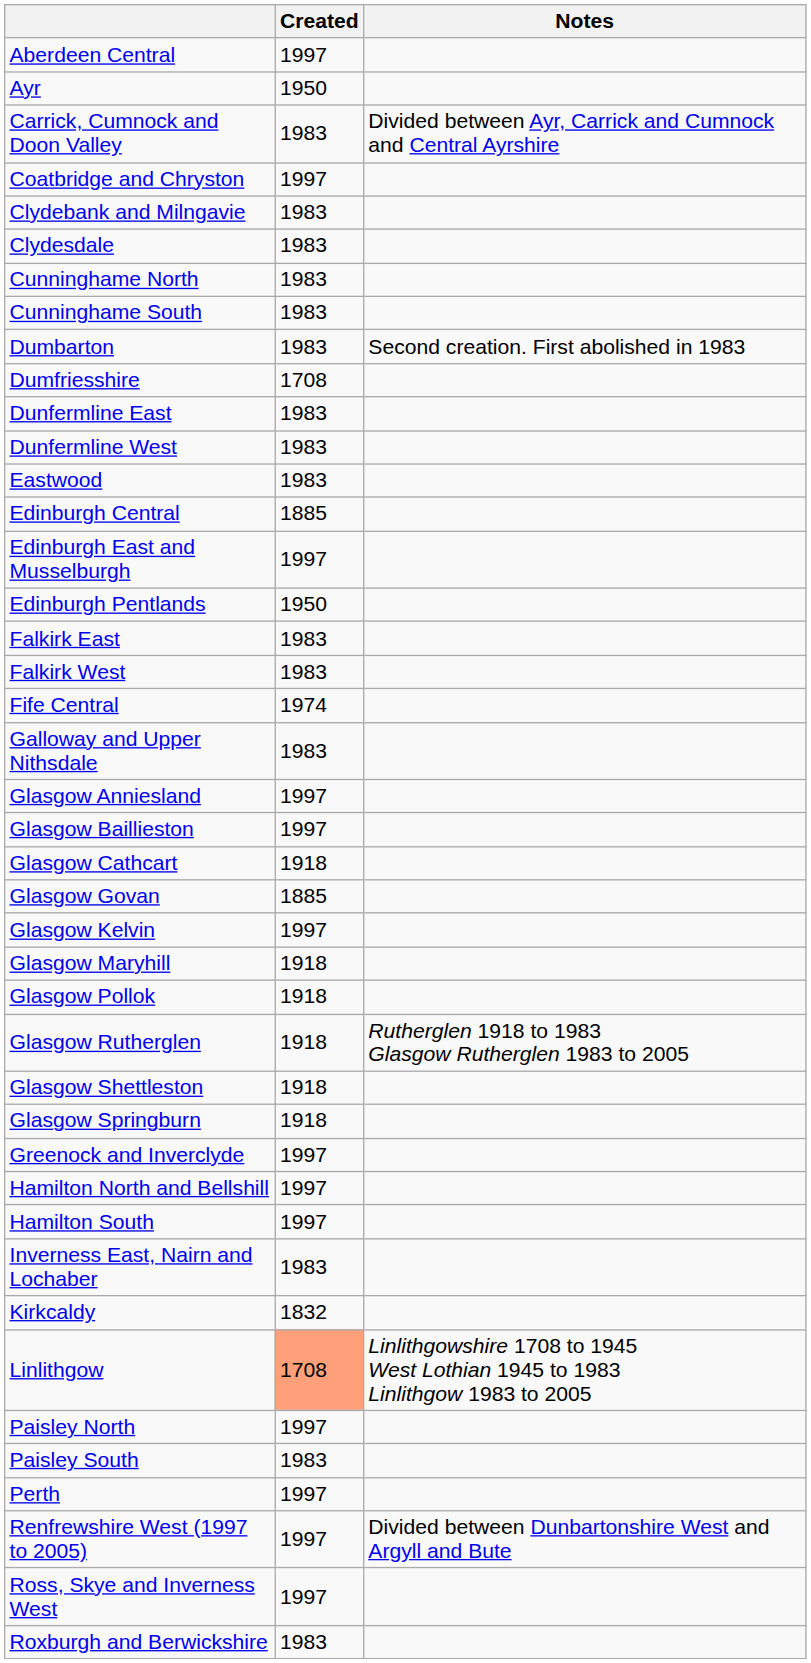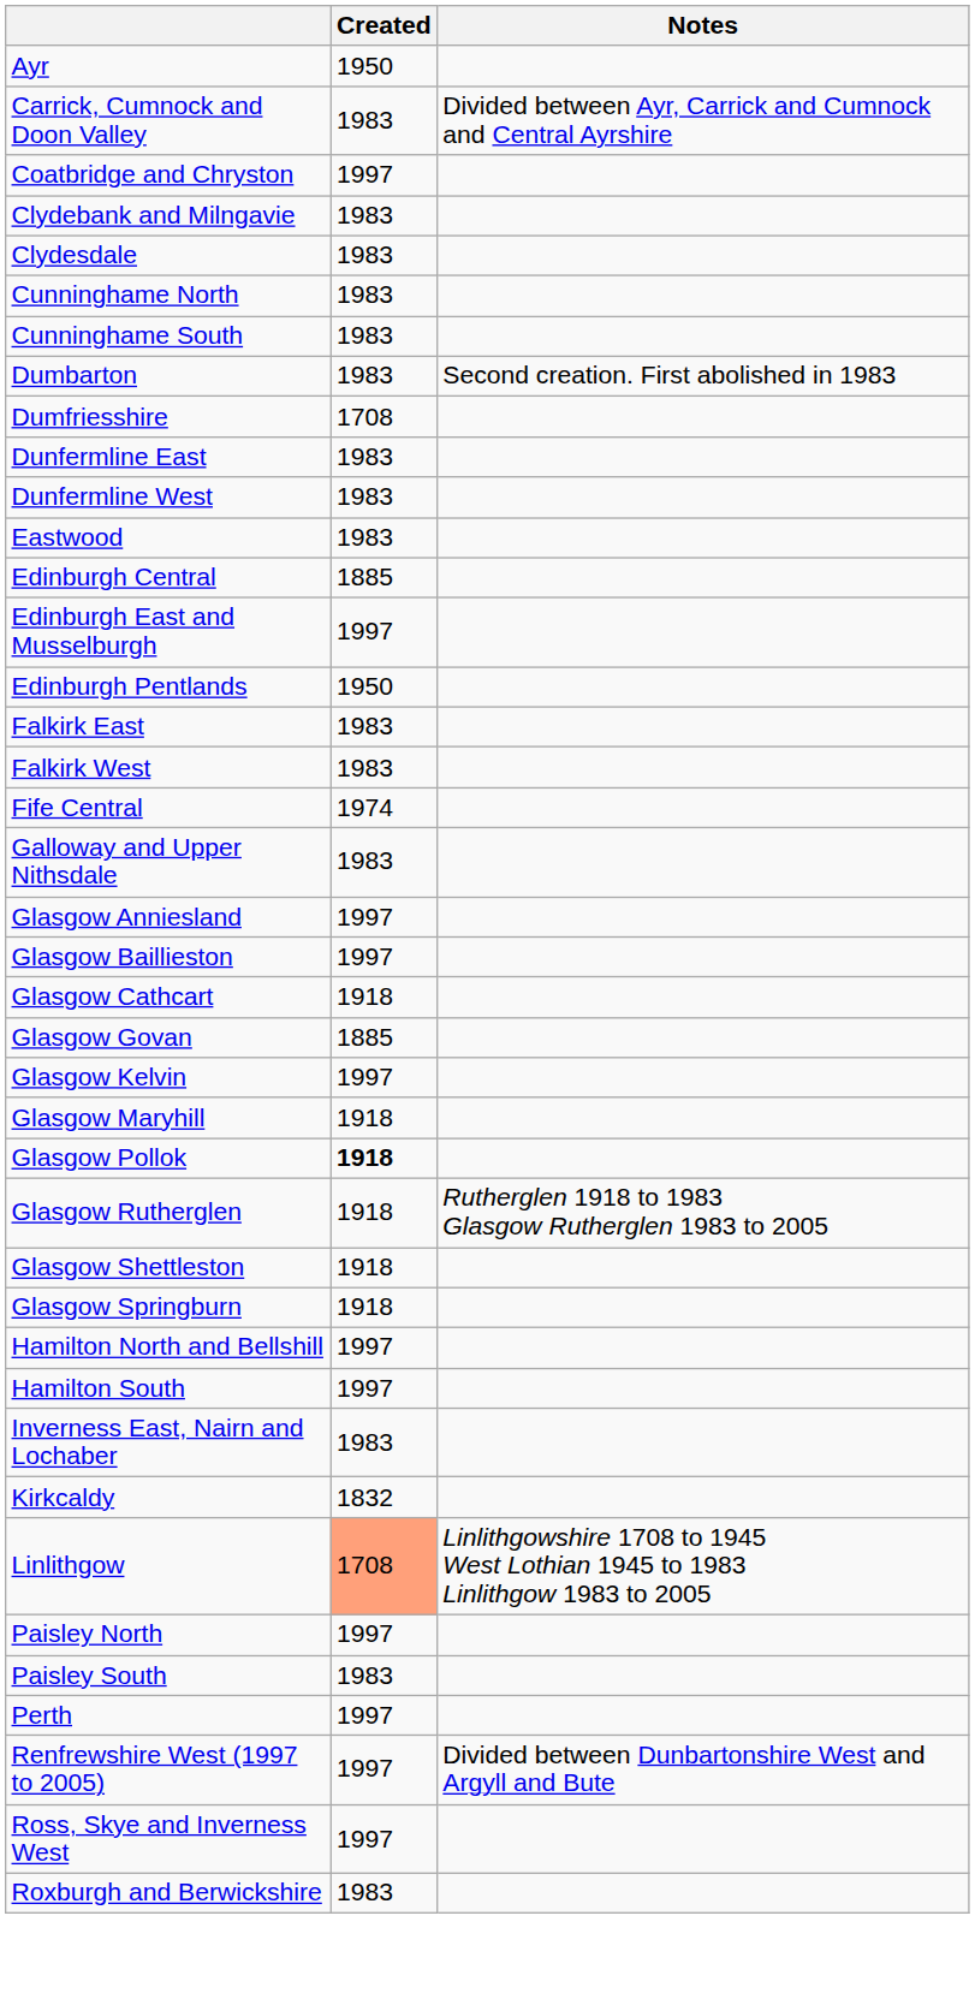- row: Aberdeen Central | 1997
Glasgow Pollok | Created: normal -> bold
- row: Greenock and Inverclyde | 1997
